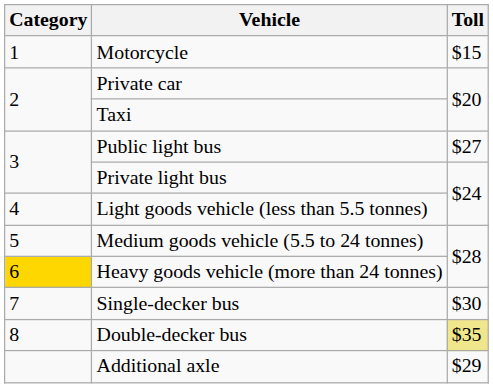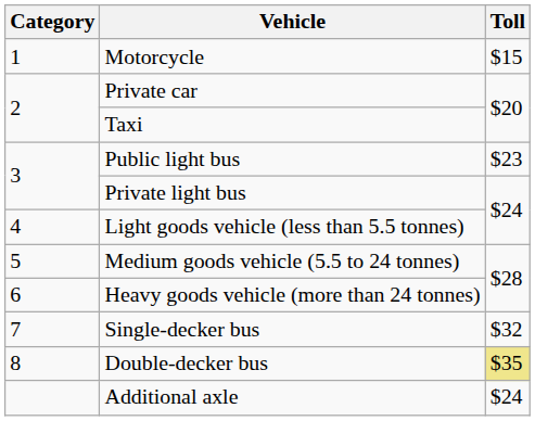Public light bus | Toll: $27 -> $23
Heavy goods vehicle (more than 24 tonnes) | Category: gold background -> no background
Single-decker bus | Toll: $30 -> $32
Additional axle | Toll: $29 -> $24
